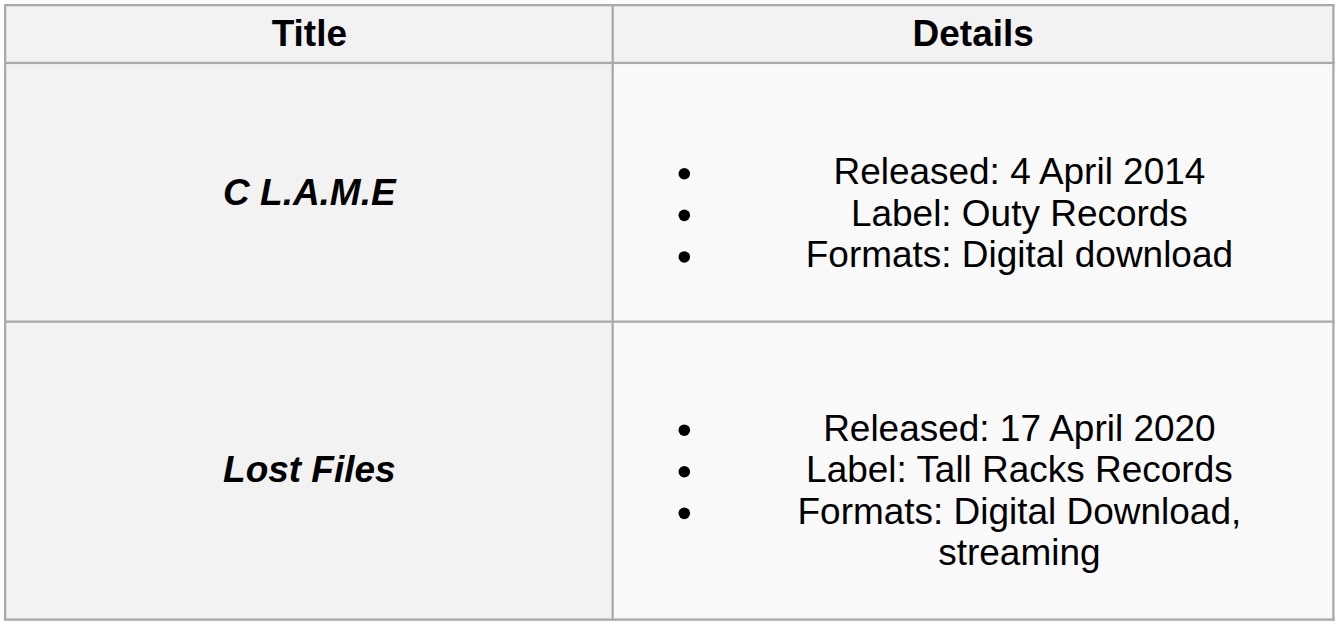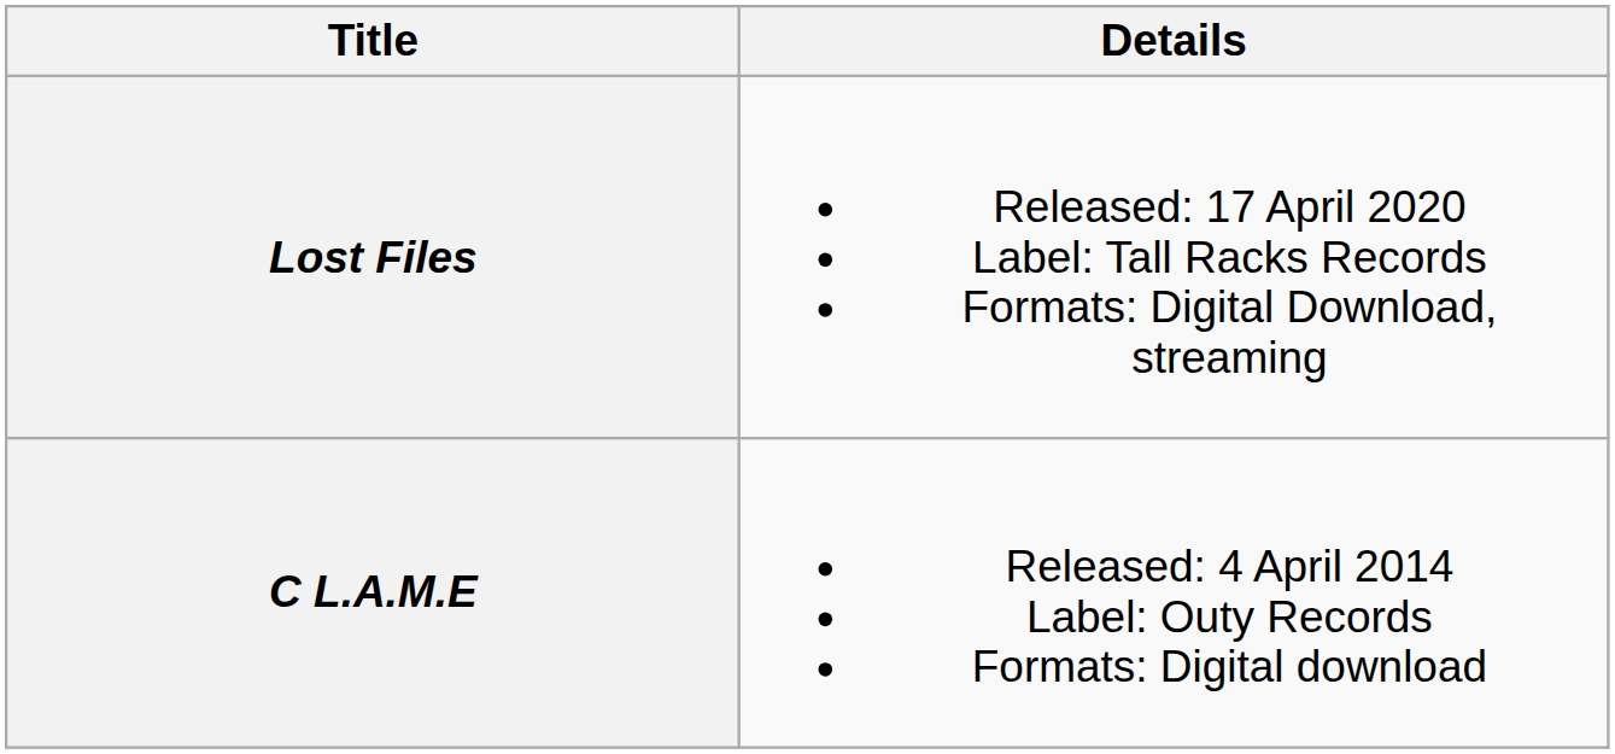rows swapped: C L.A.M.E <-> Lost Files
